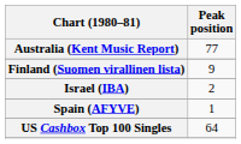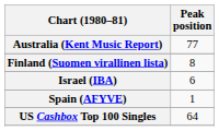Finland (Suomen virallinen lista) | Peak position: 9 -> 8
Israel (IBA) | Peak position: 2 -> 6
